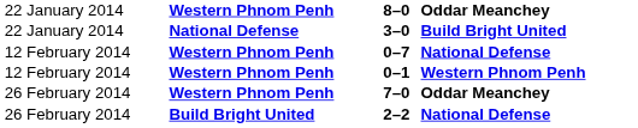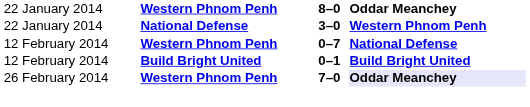3–0 | column 4: Build Bright United -> Western Phnom Penh
0–1 | column 2: Western Phnom Penh -> Build Bright United
0–1 | column 4: Western Phnom Penh -> Build Bright United
7–0 | column 4: no background -> lavender background
- row: 26 February 2014 | Build Bright United | 2–2 | National Defense
